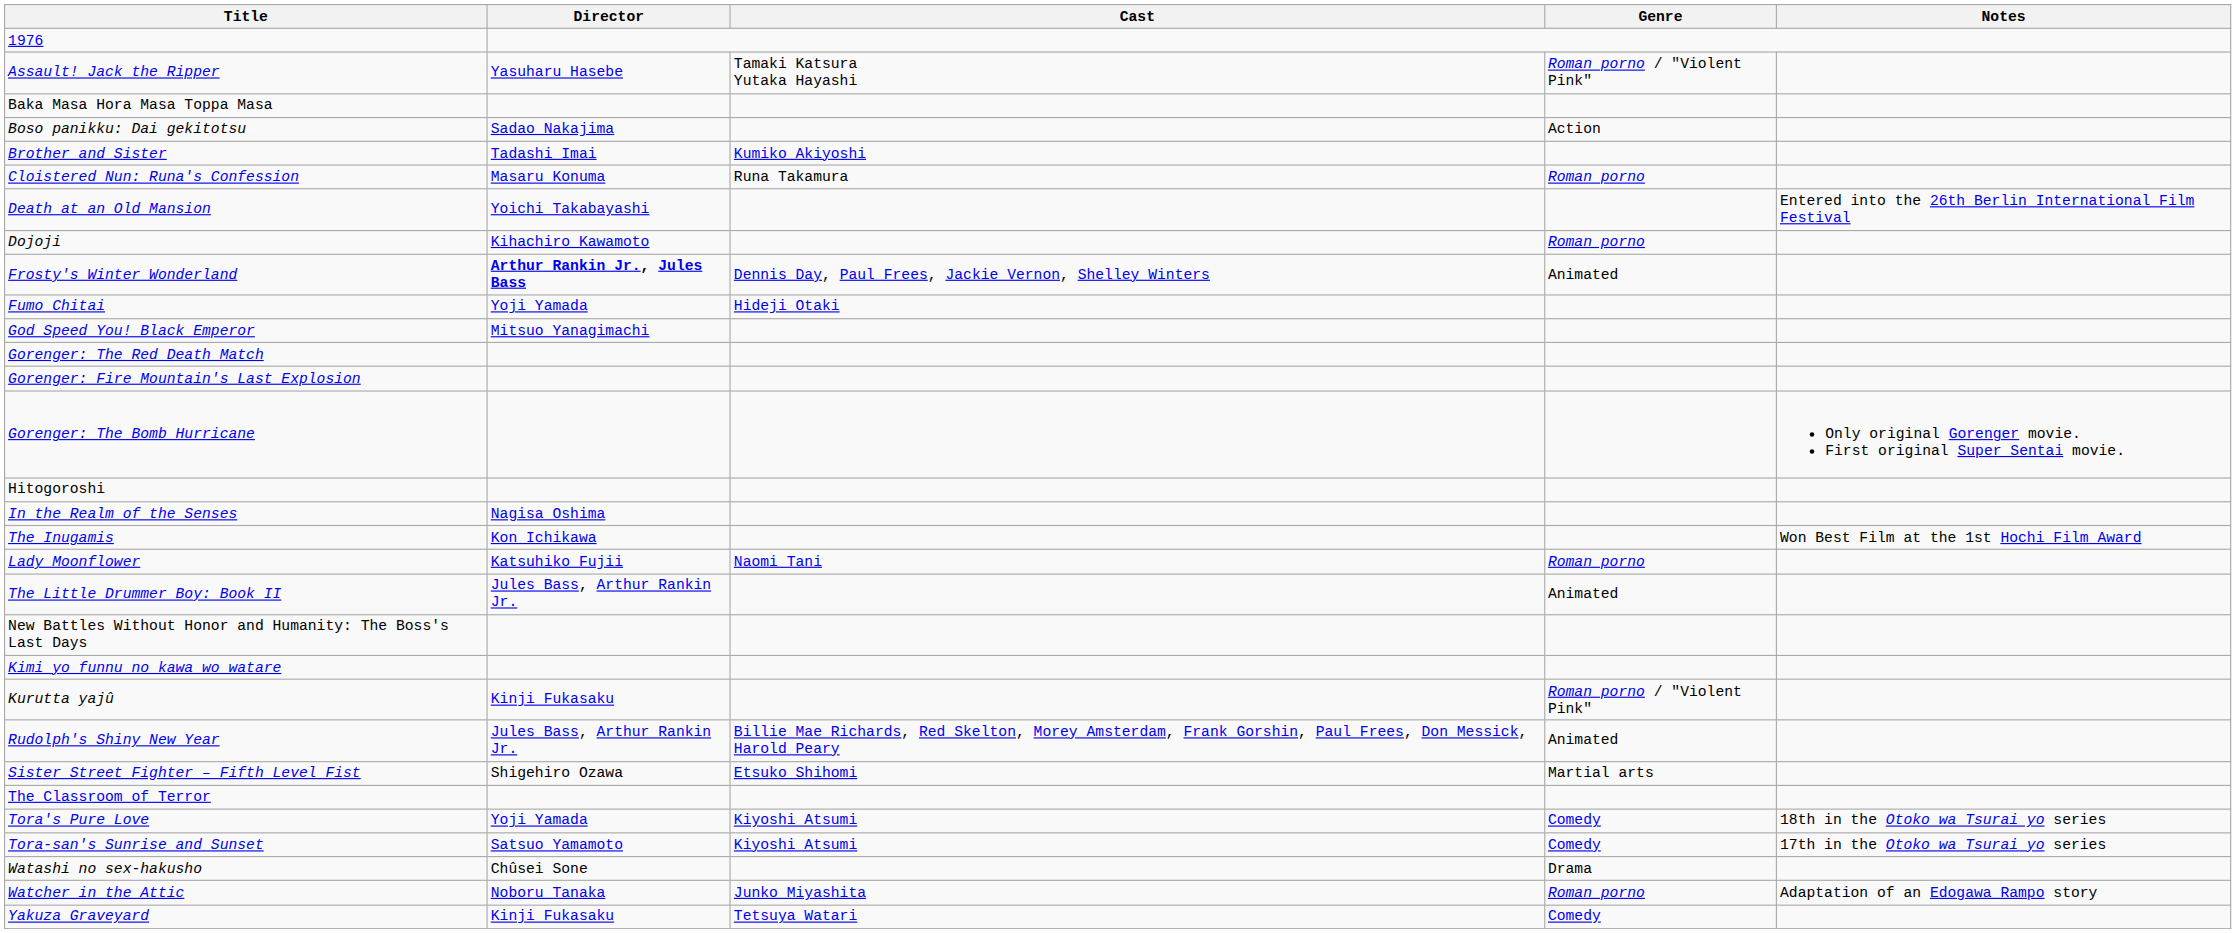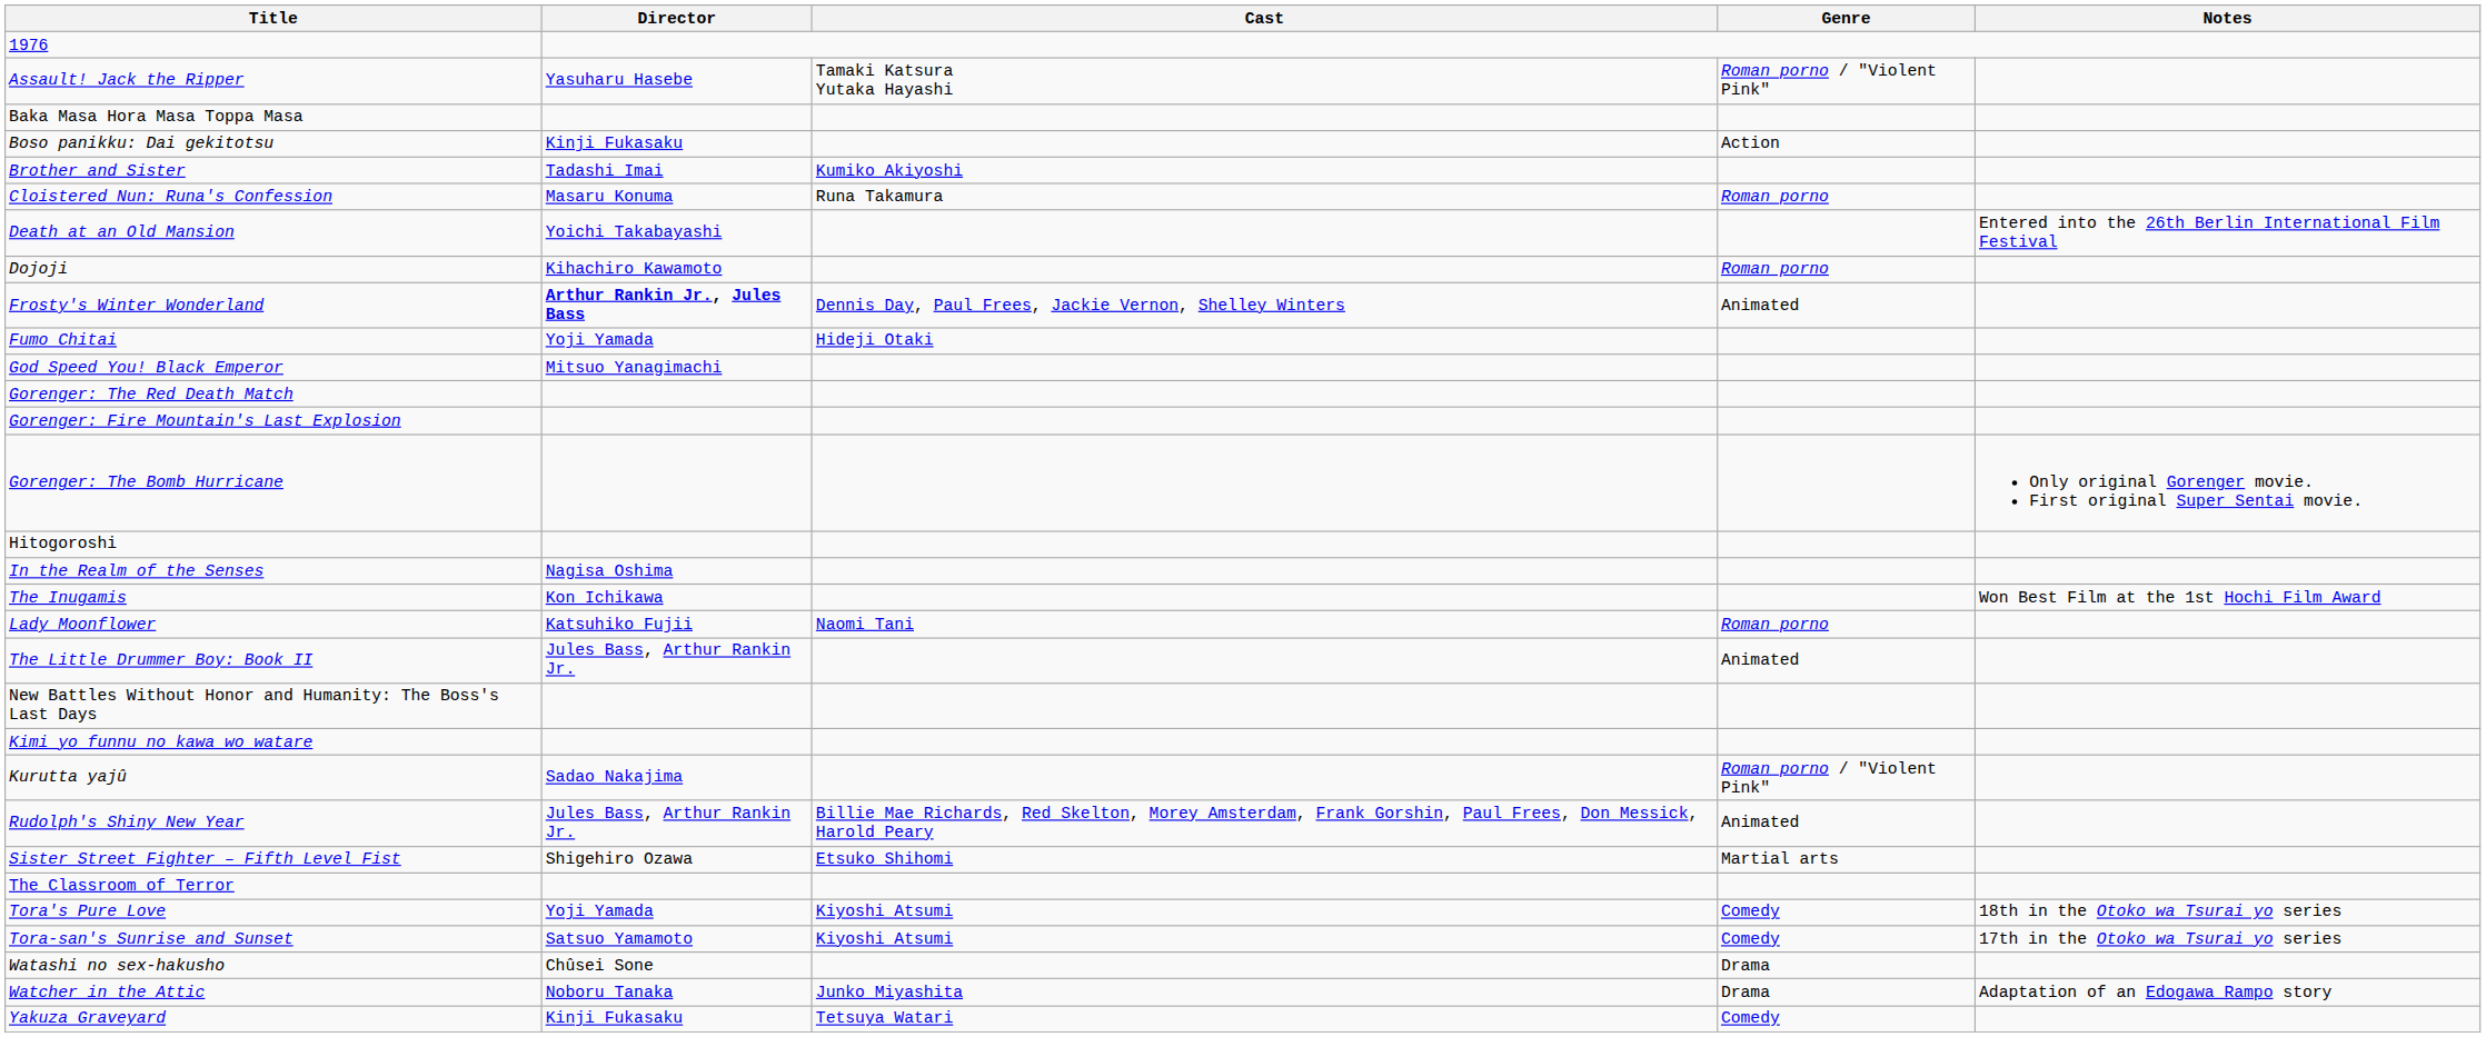Boso panikku: Dai gekitotsu | Director: Sadao Nakajima -> Kinji Fukasaku
Kurutta yajû | Director: Kinji Fukasaku -> Sadao Nakajima
Watcher in the Attic | Genre: Roman porno -> Drama
